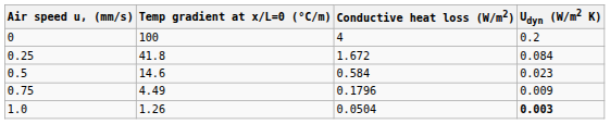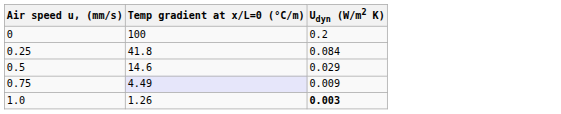- column: Conductive heat loss (W/m2) | 4 | 1.672 | 0.584 | 0.1796 | 0.0504
0.5 | Udyn (W/m2 K): 0.023 -> 0.029
0.75 | Temp gradient at x/L=0 (°C/m): no background -> lavender background
